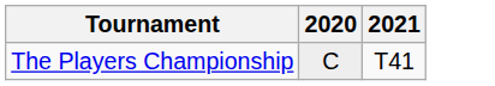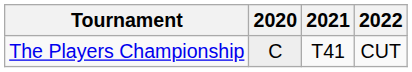+ column: 2022 | CUT
